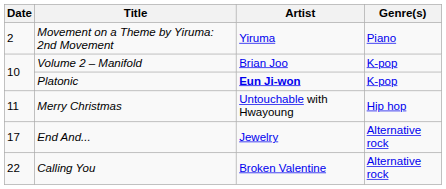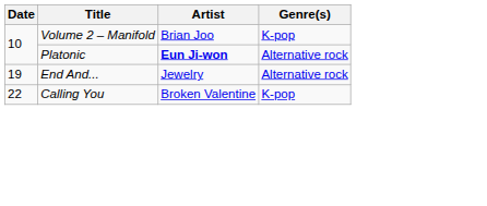- row: 2 | Movement on a Theme by Yiruma: 2nd Movement | Yiruma | Piano
Platonic | Genre(s): K-pop -> Alternative rock
- row: 11 | Merry Christmas | Untouchable with Hwayoung | Hip hop
End And... | Date: 17 -> 19
Calling You | Genre(s): Alternative rock -> K-pop
